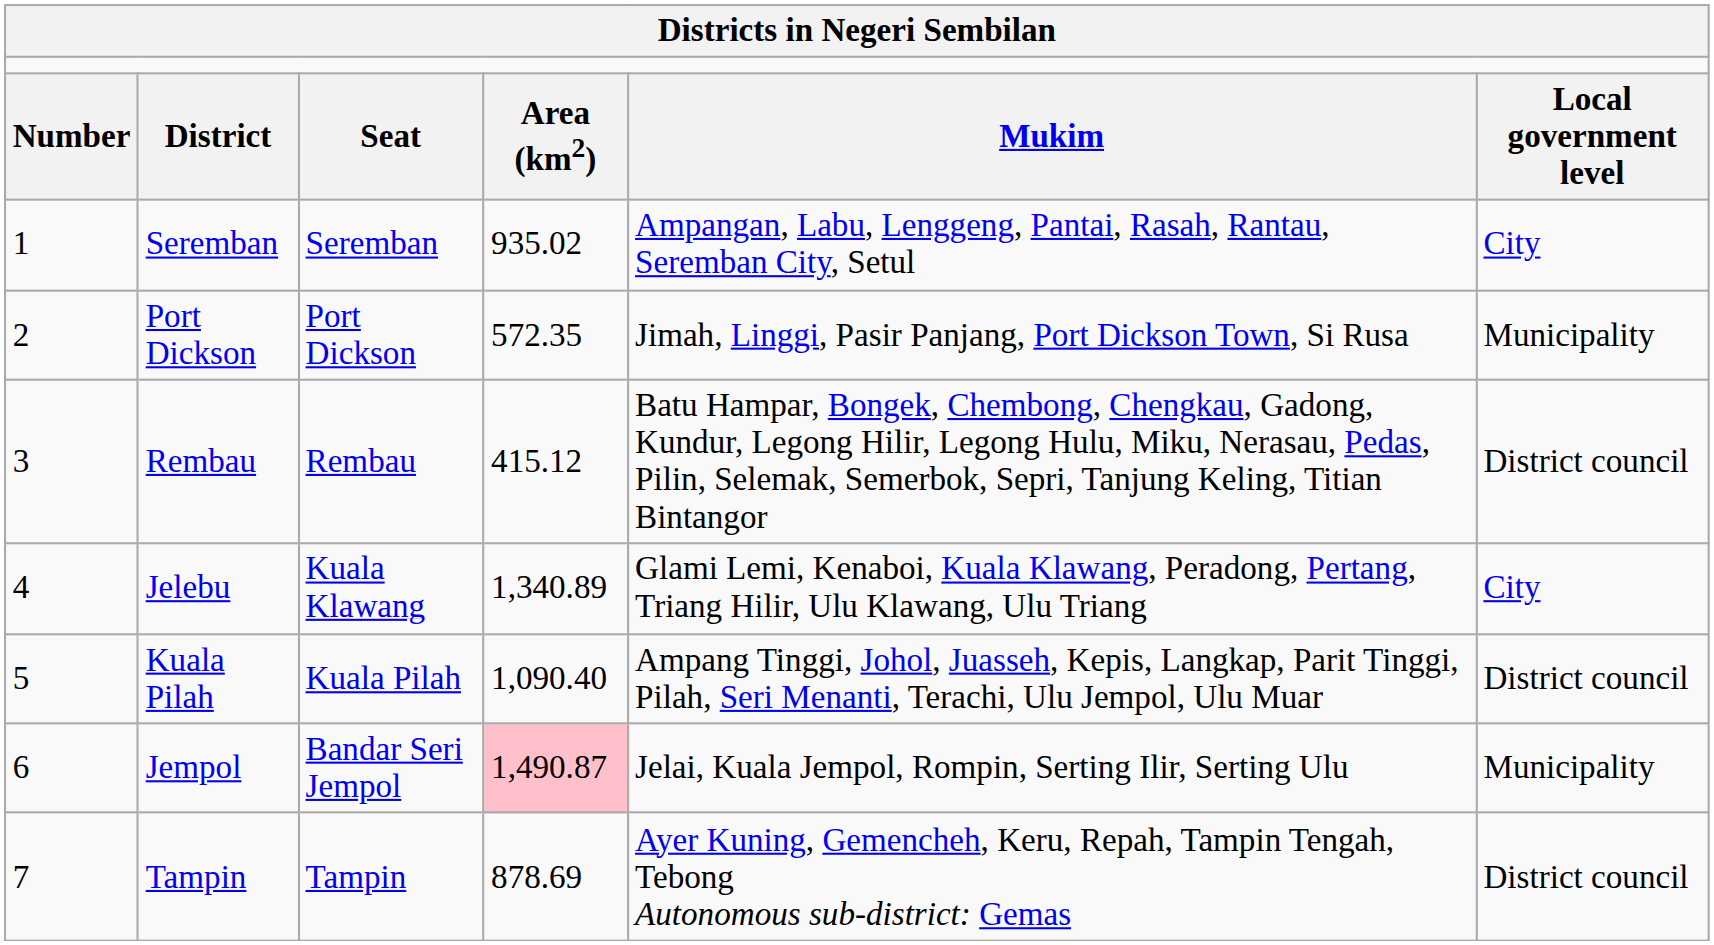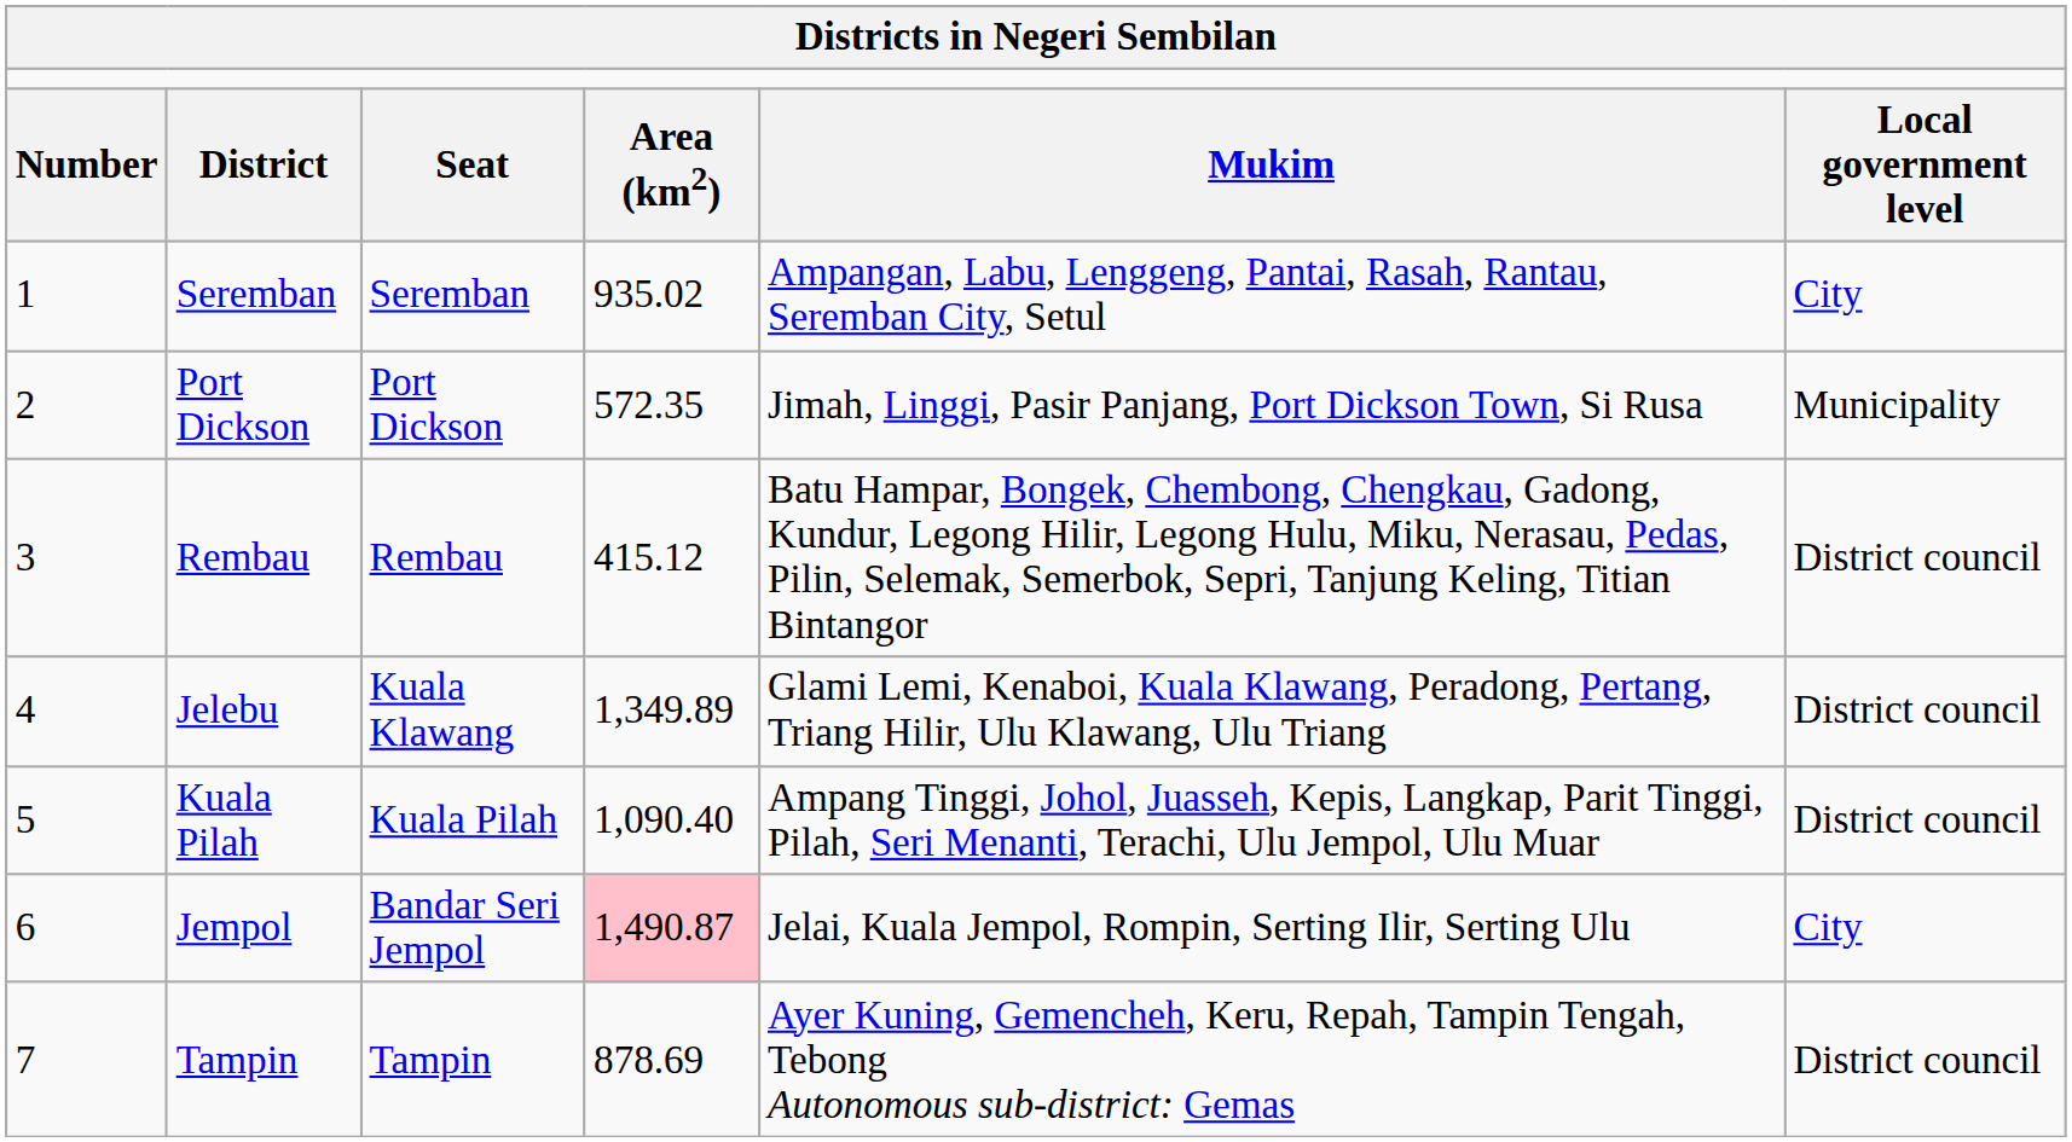Jelebu | column 4: 1,340.89 -> 1,349.89
Jelebu | column 6: City -> District council
Jempol | column 6: Municipality -> City
